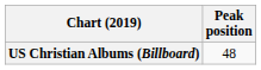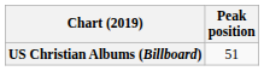US Christian Albums (Billboard) | Peak position: 48 -> 51
